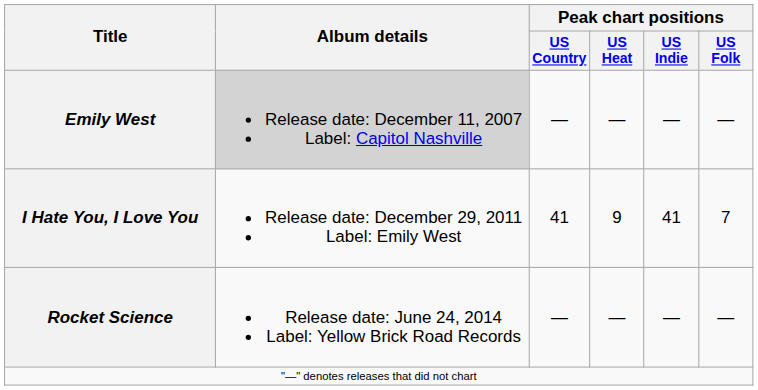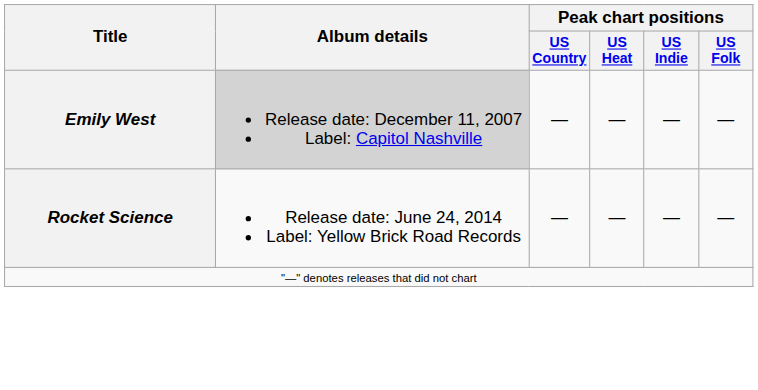- row: I Hate You, I Love You | Release date: December 29, 2011 Label: Emily West | 41 | 9 | 41 | 7
